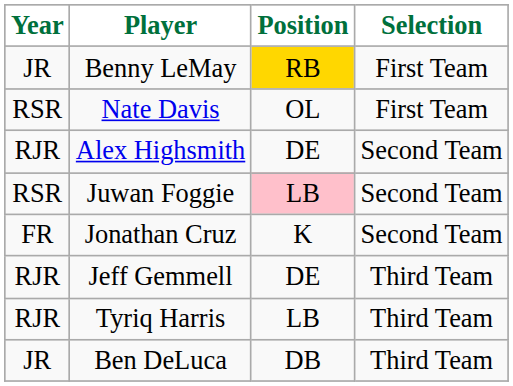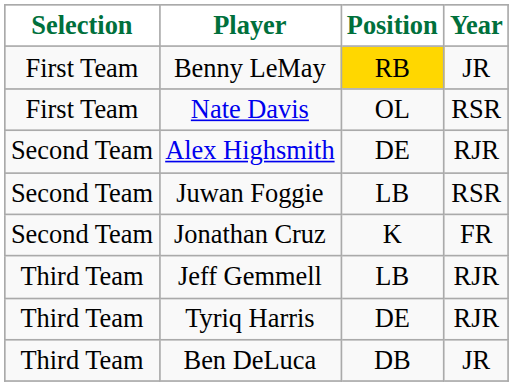columns swapped: Selection <-> Year
Juwan Foggie | Position: pink background -> no background
Jeff Gemmell | Position: DE -> LB
Tyriq Harris | Position: LB -> DE
